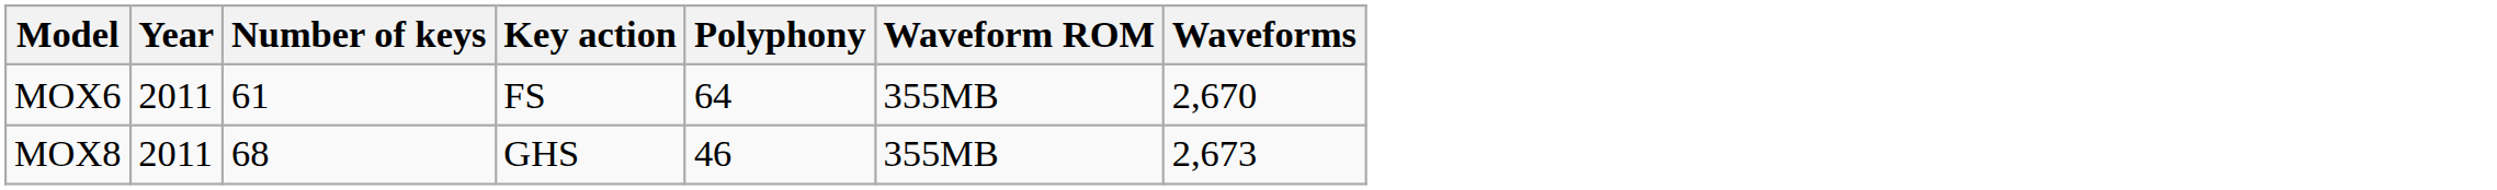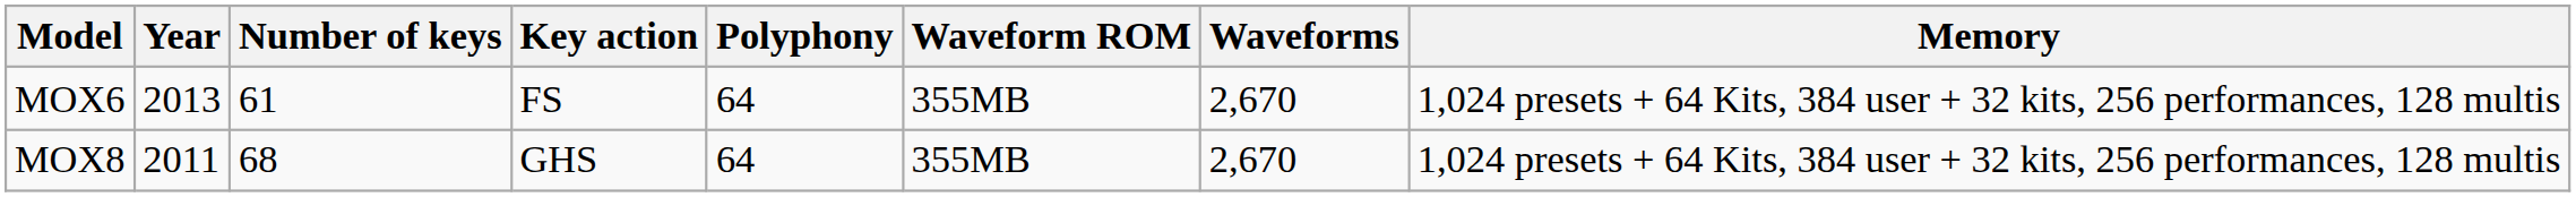+ column: Memory | 1,024 presets + 64 Kits, 384 user + 32 kits, 256 performances, 128 multis | 1,024 presets + 64 Kits, 384 user + 32 kits, 256 performances, 128 multis
MOX6 | Year: 2011 -> 2013
MOX8 | Polyphony: 46 -> 64
MOX8 | Waveforms: 2,673 -> 2,670
